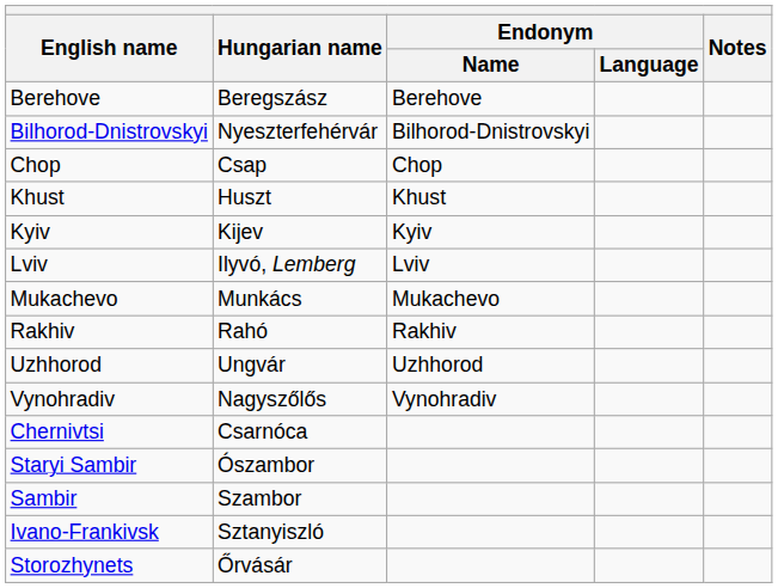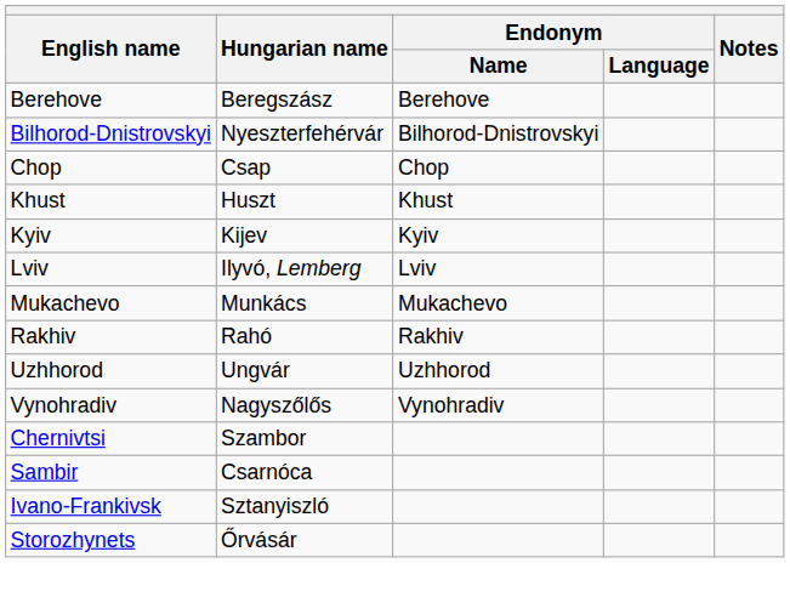Chernivtsi | Hungarian name: Csarnóca -> Szambor
- row: Staryi Sambir | Ószambor
Sambir | Hungarian name: Szambor -> Csarnóca
